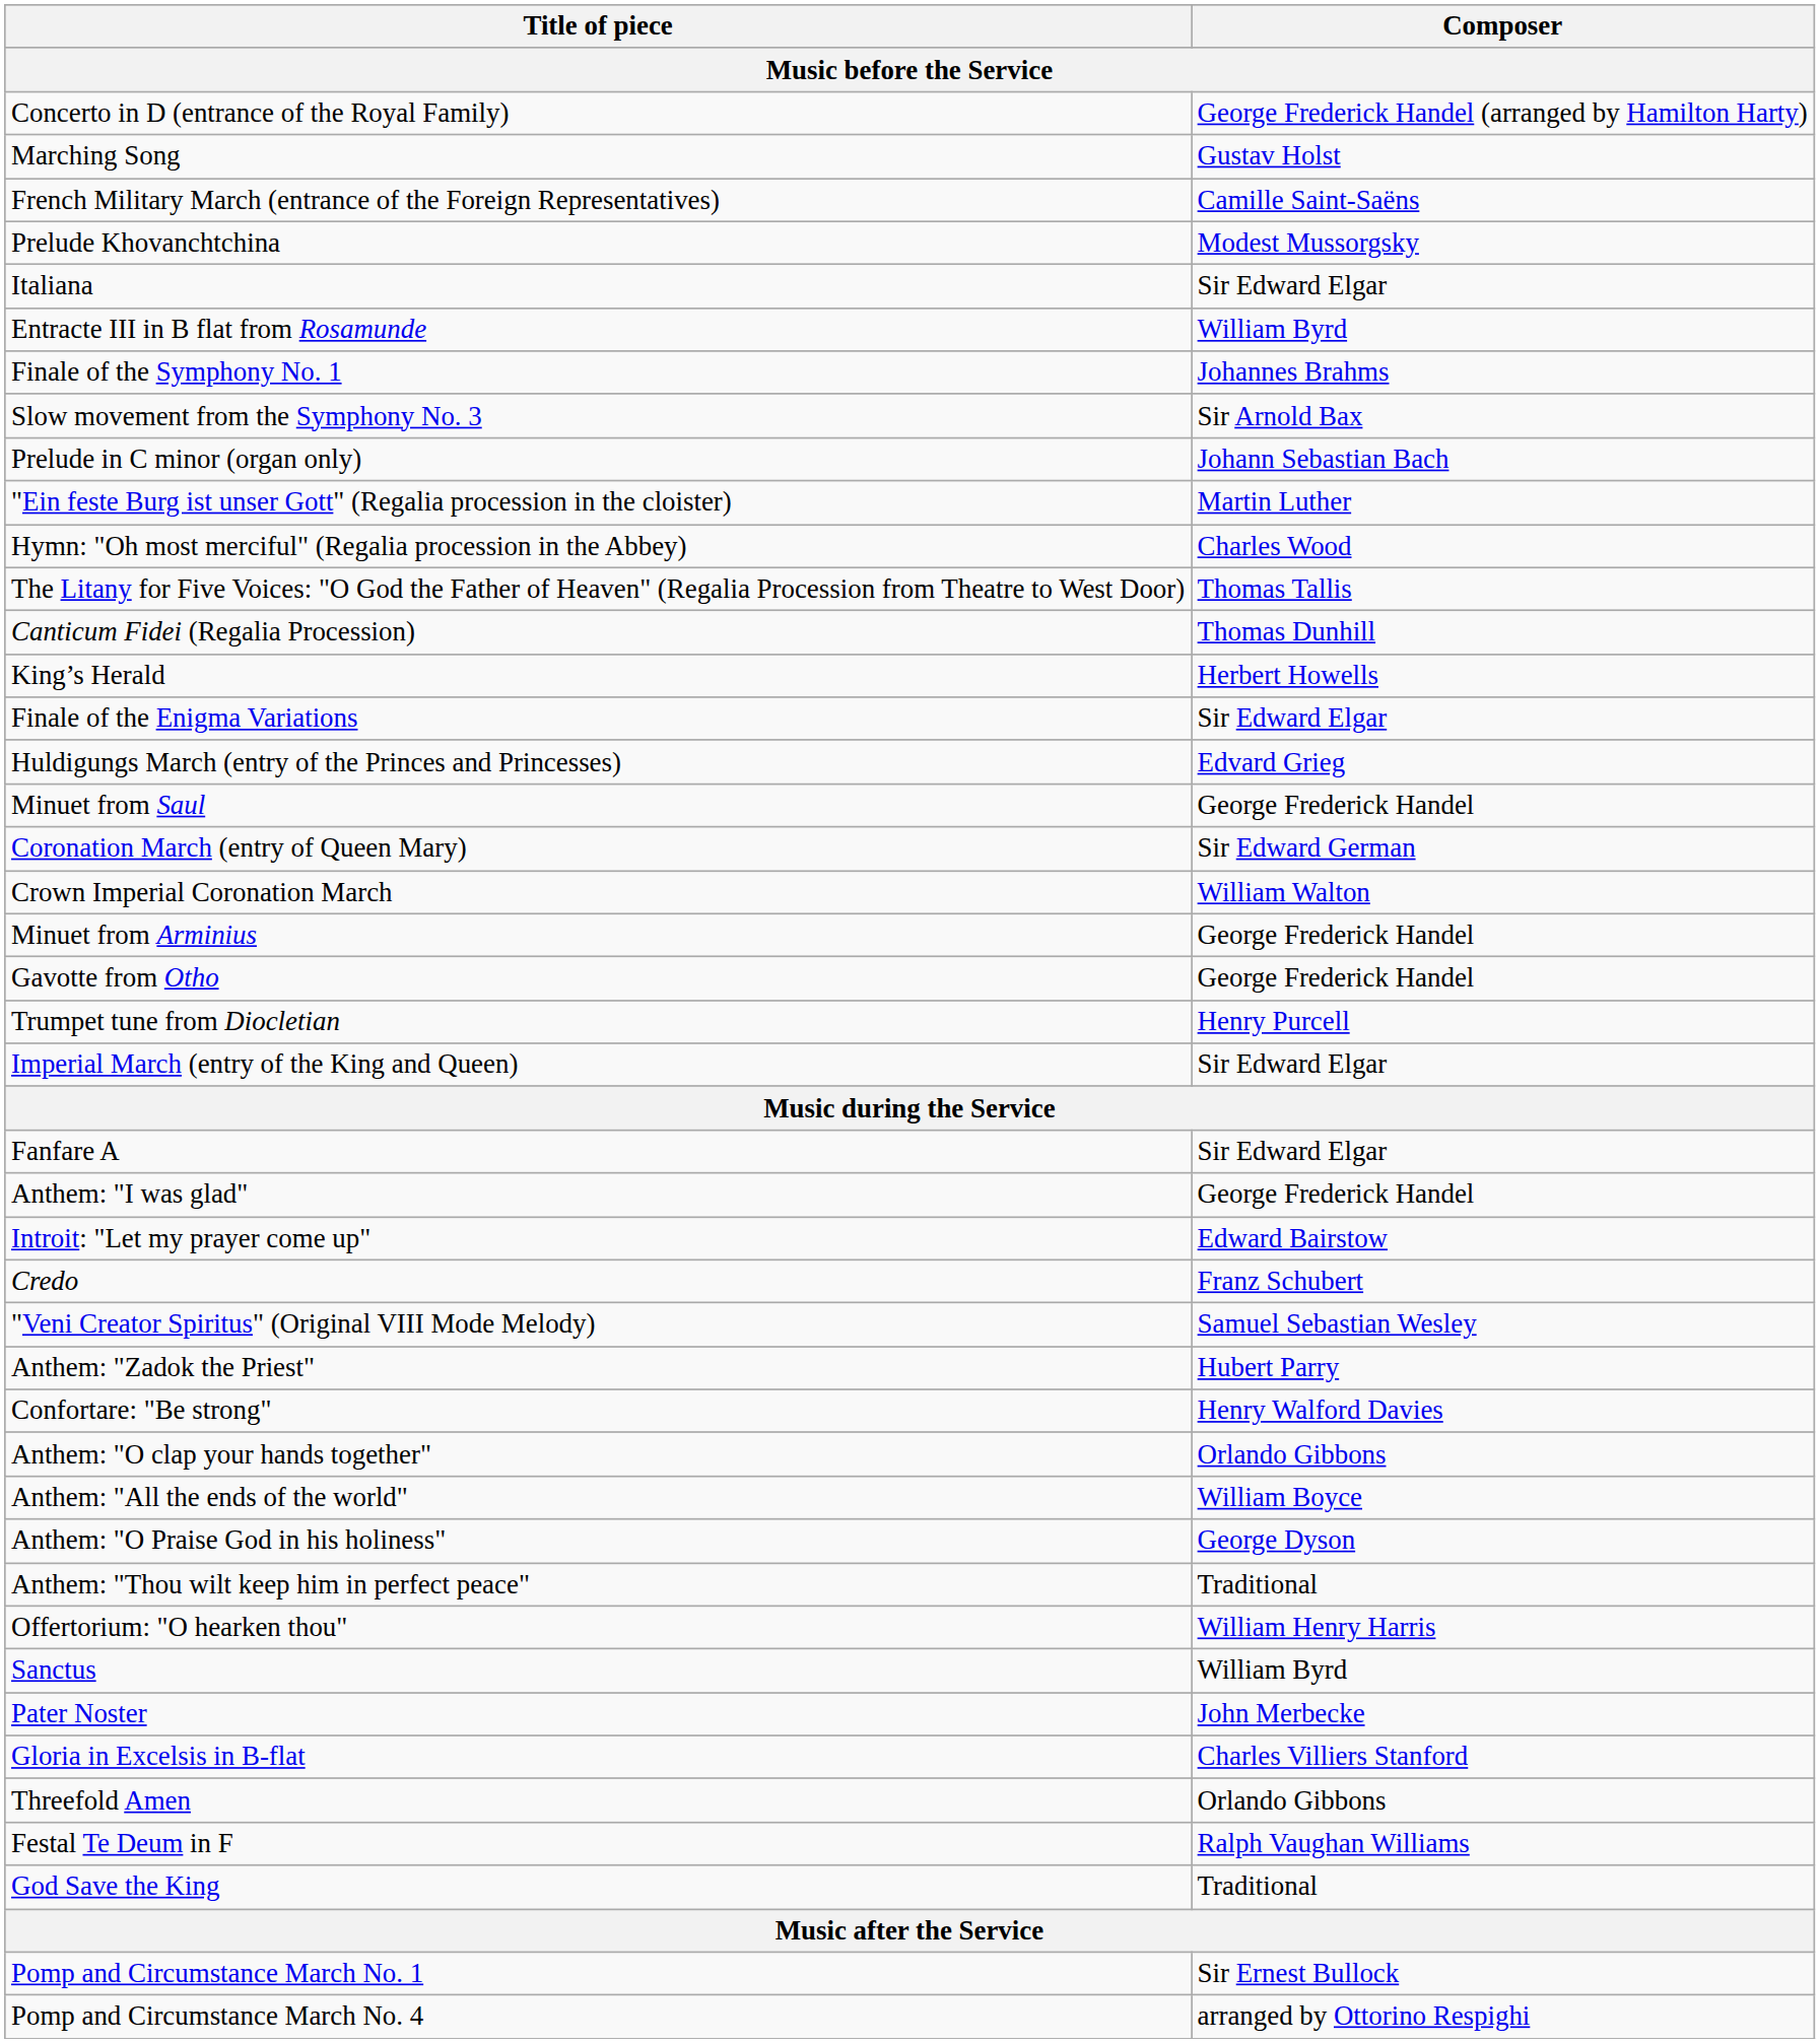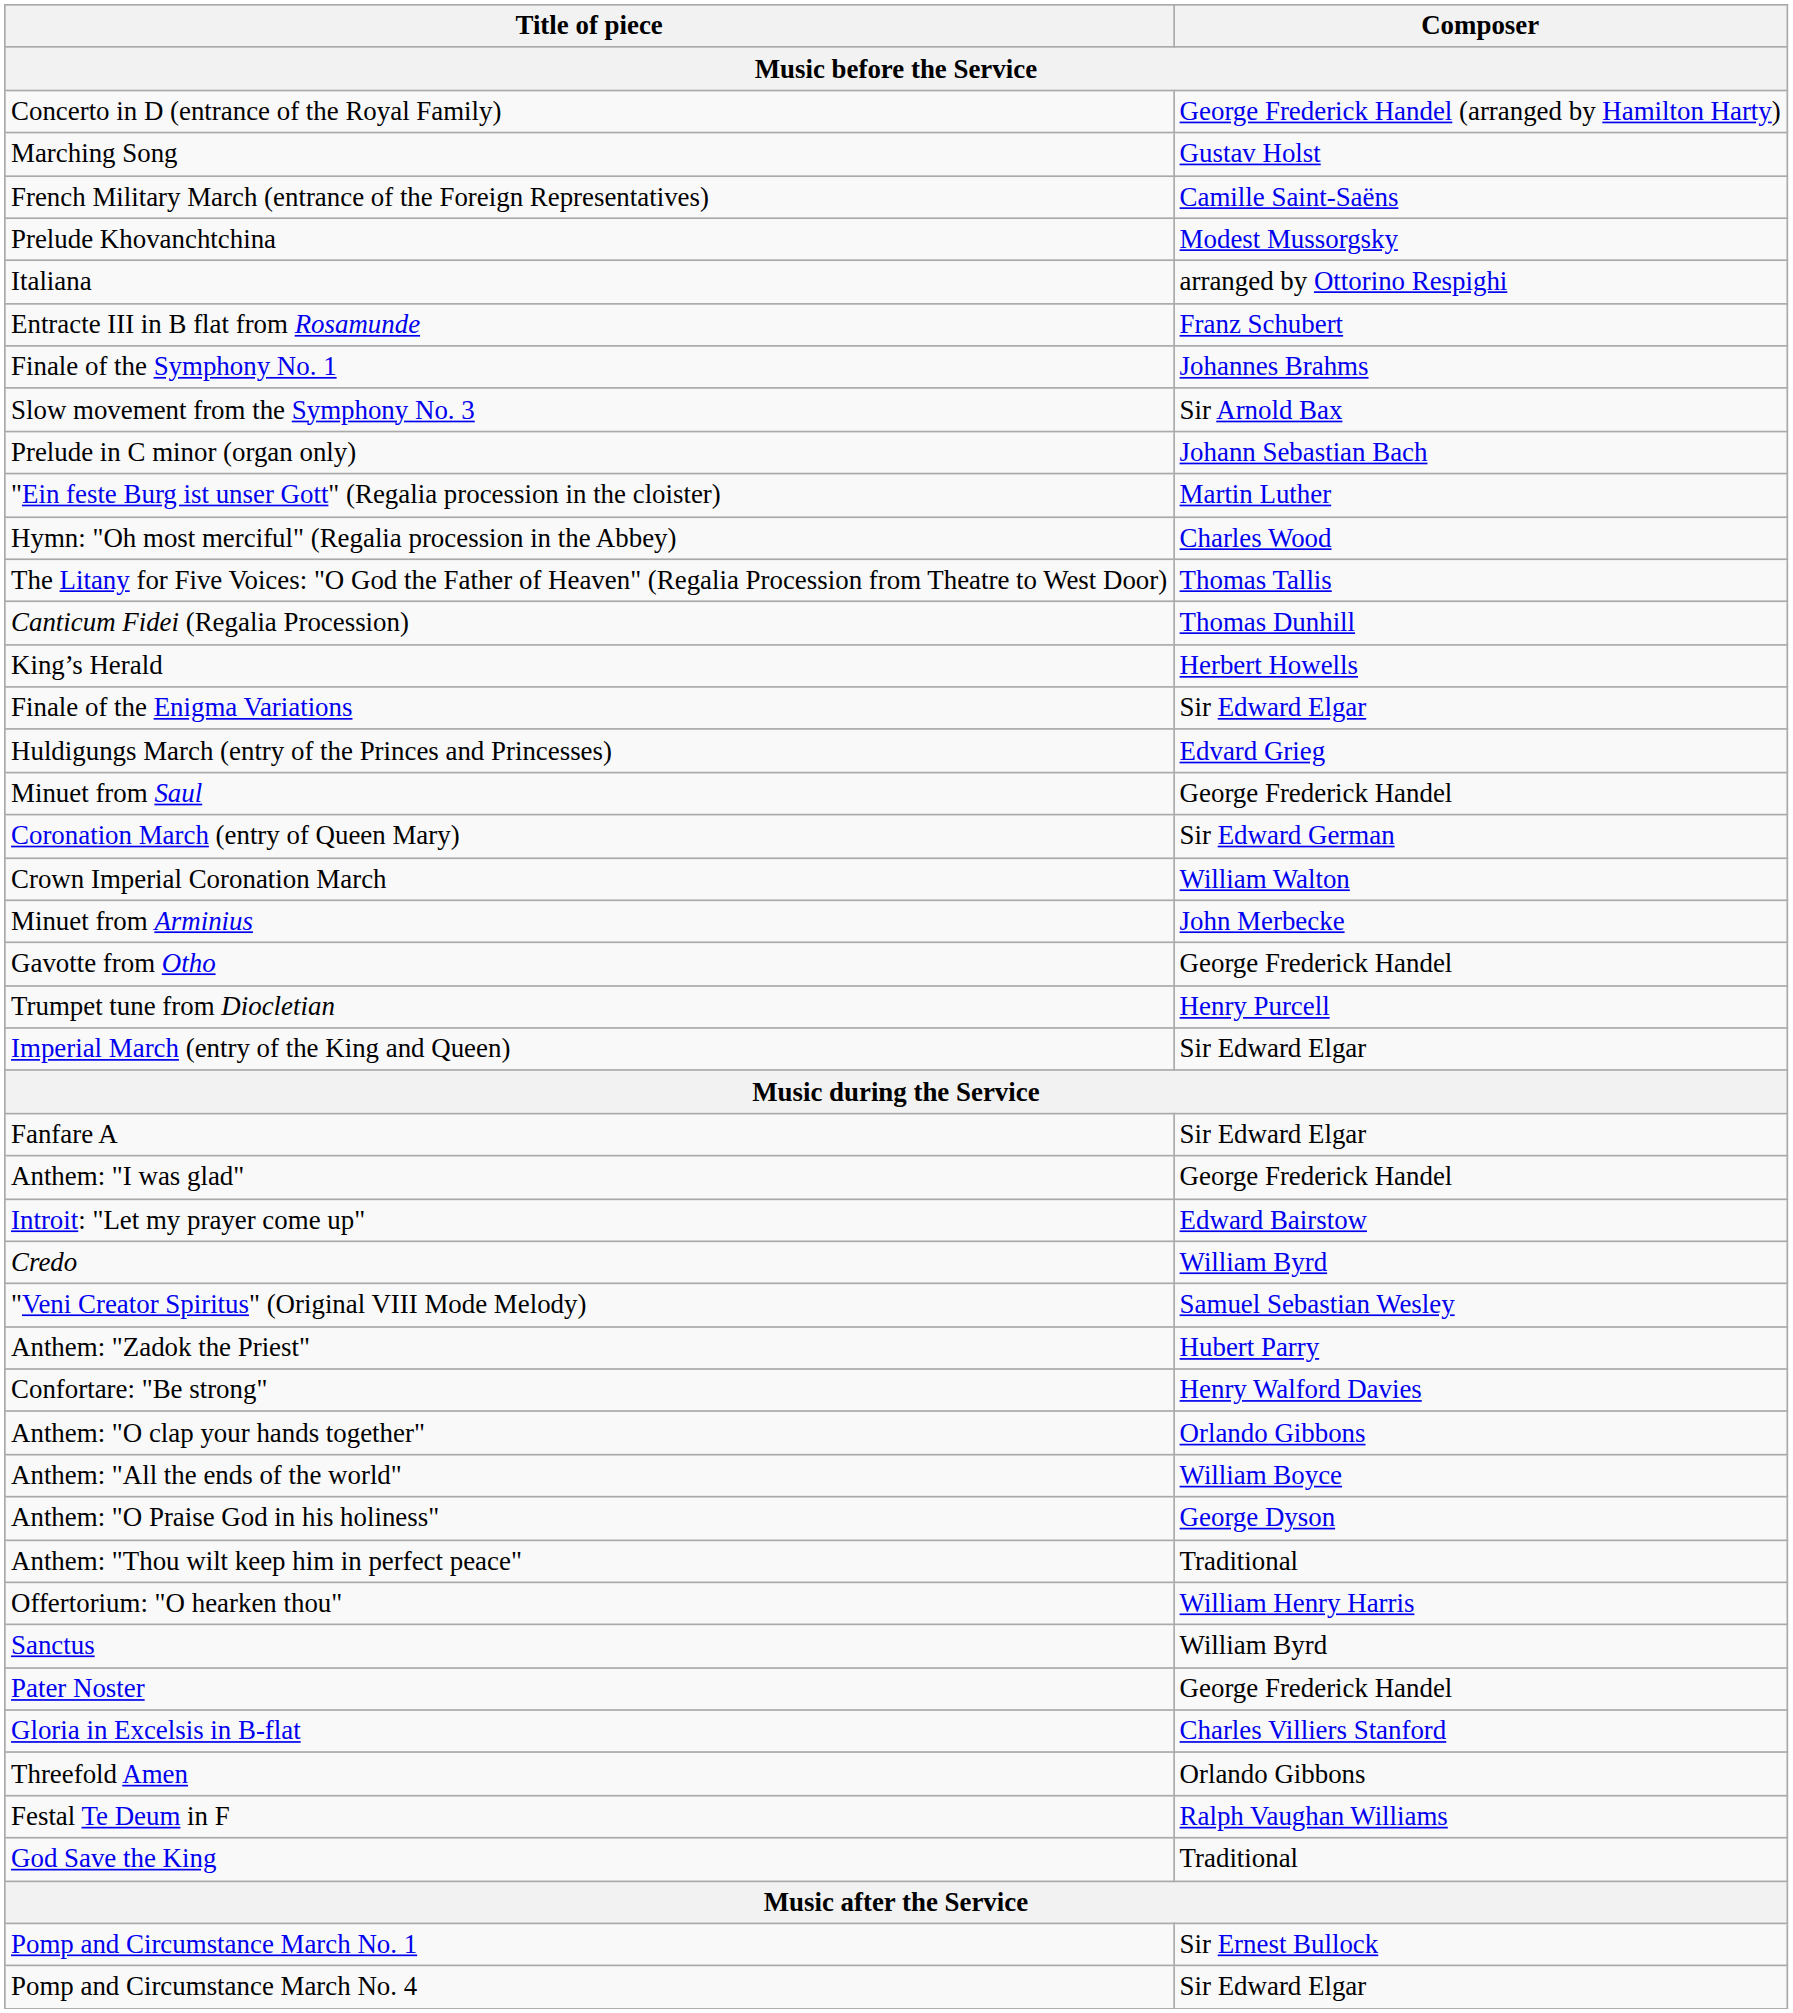Italiana | Composer: Sir Edward Elgar -> arranged by Ottorino Respighi
Entracte III in B flat from Rosamunde | Composer: William Byrd -> Franz Schubert
Minuet from Arminius | Composer: George Frederick Handel -> John Merbecke
Credo | Composer: Franz Schubert -> William Byrd
Pater Noster | Composer: John Merbecke -> George Frederick Handel
Pomp and Circumstance March No. 4 | Composer: arranged by Ottorino Respighi -> Sir Edward Elgar
